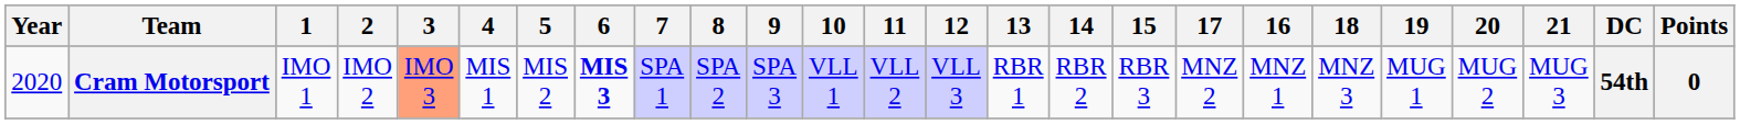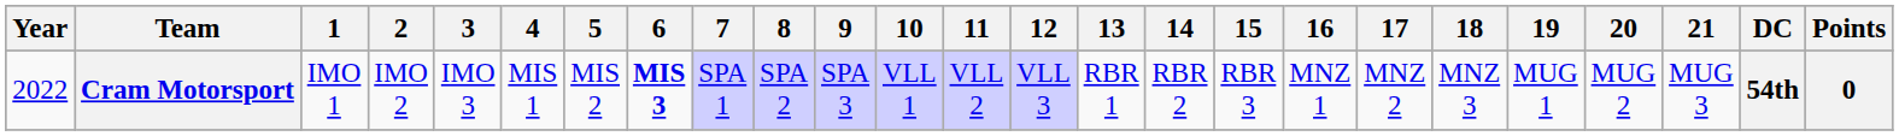columns swapped: 16 <-> 17
Cram Motorsport | Year: 2020 -> 2022
Cram Motorsport | 3: lightsalmon background -> no background
